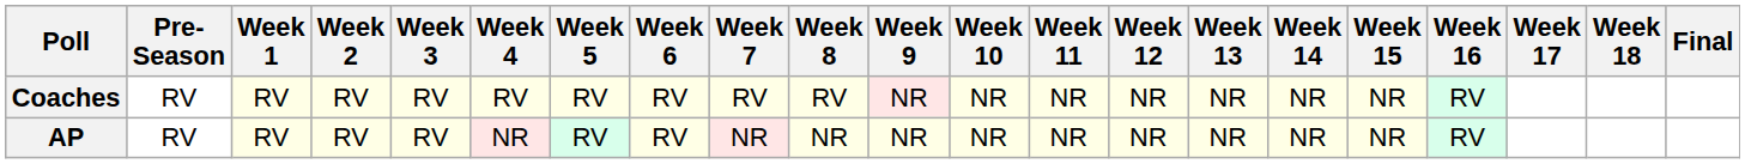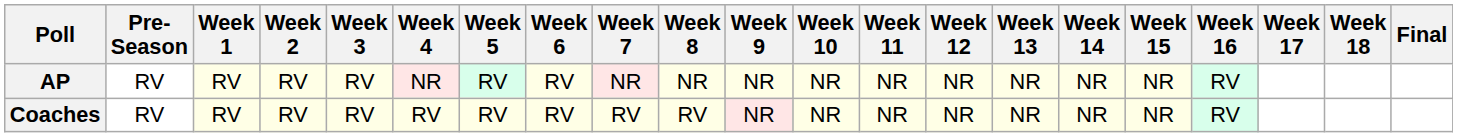rows swapped: AP <-> Coaches
